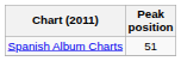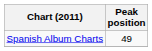Spanish Album Charts | Peak position: 51 -> 49
